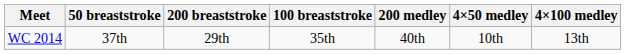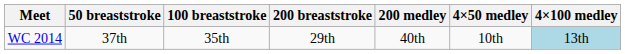columns swapped: 100 breaststroke <-> 200 breaststroke
WC 2014 | 4×100 medley: no background -> lightblue background
